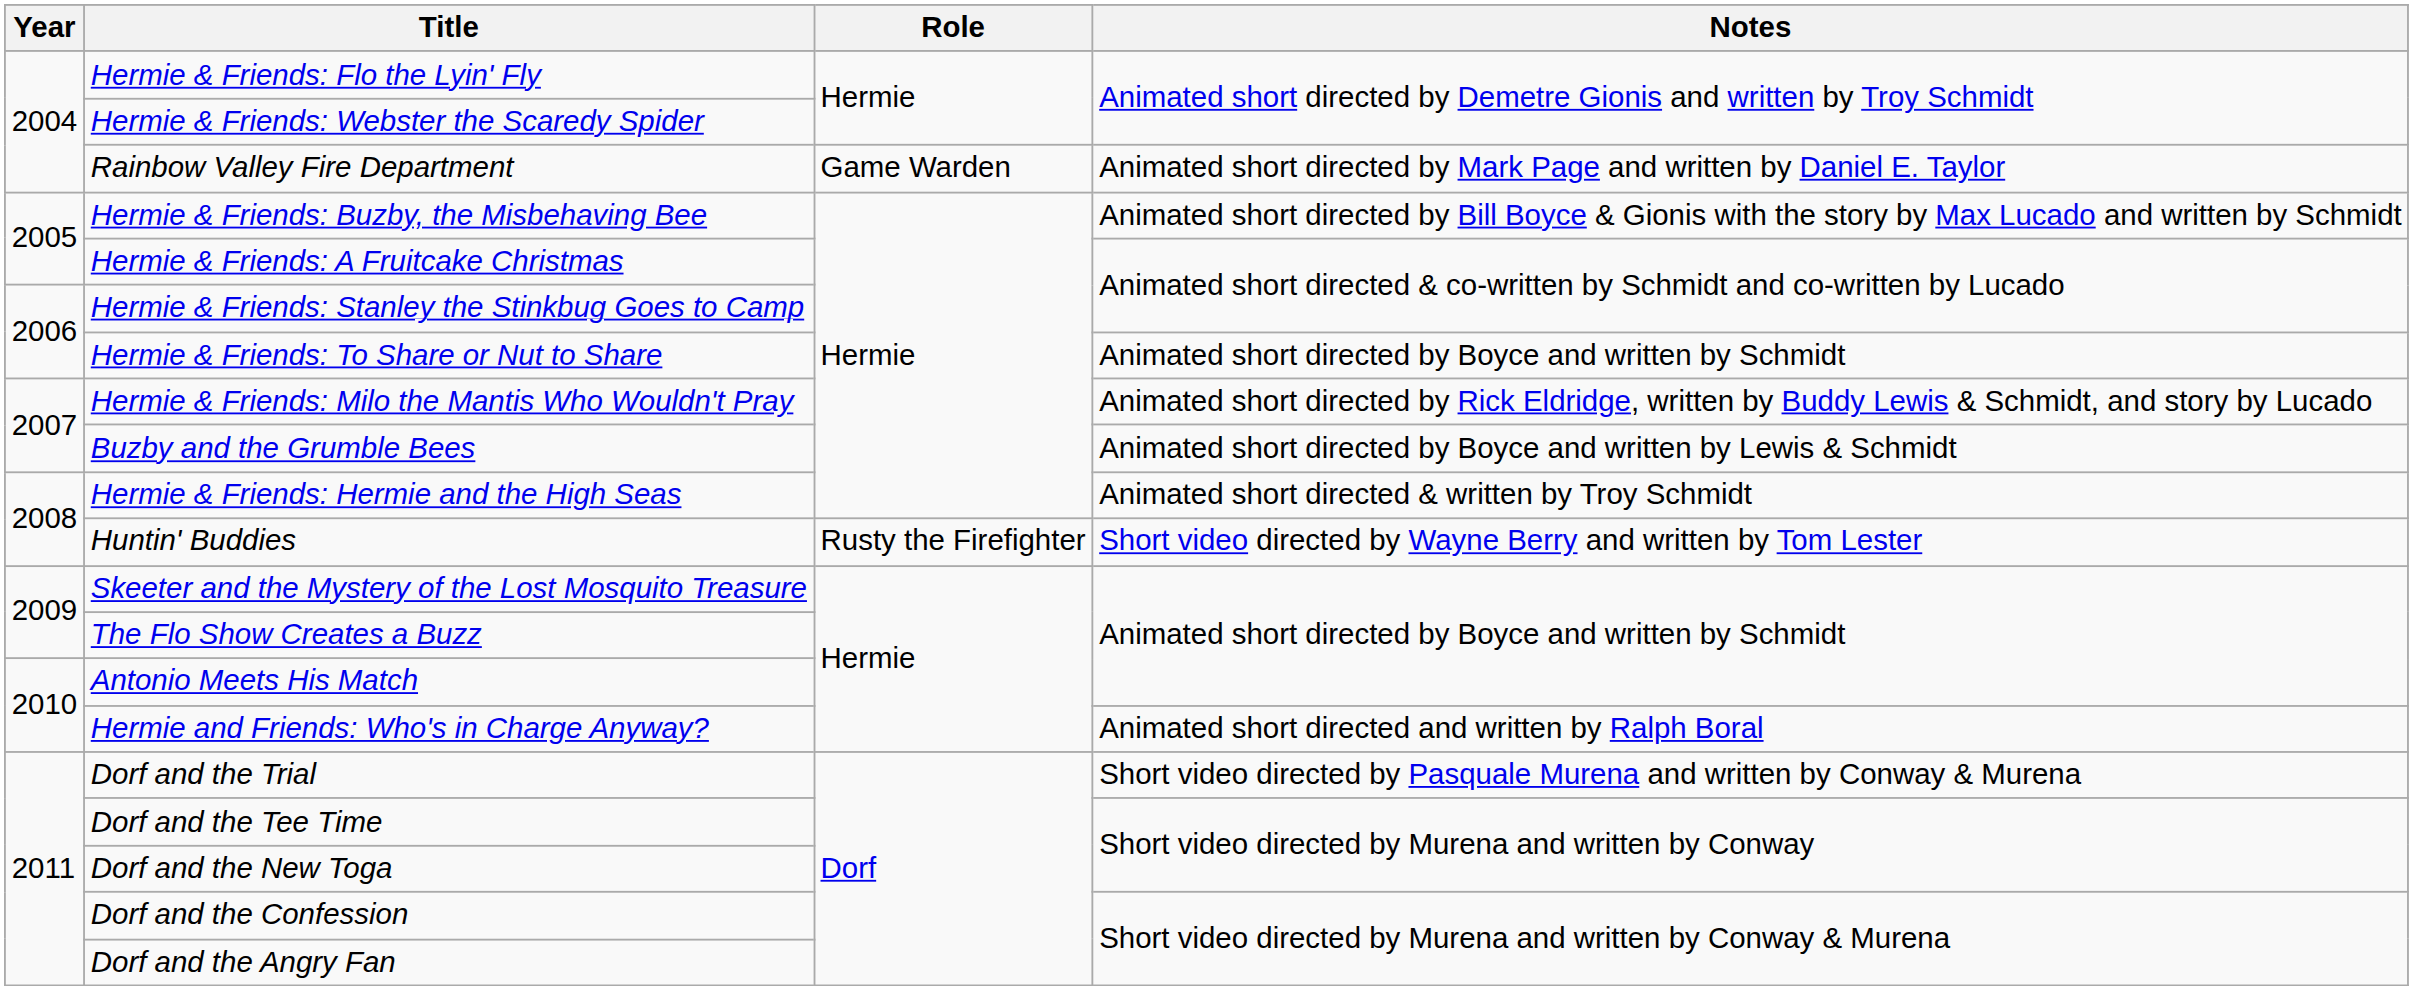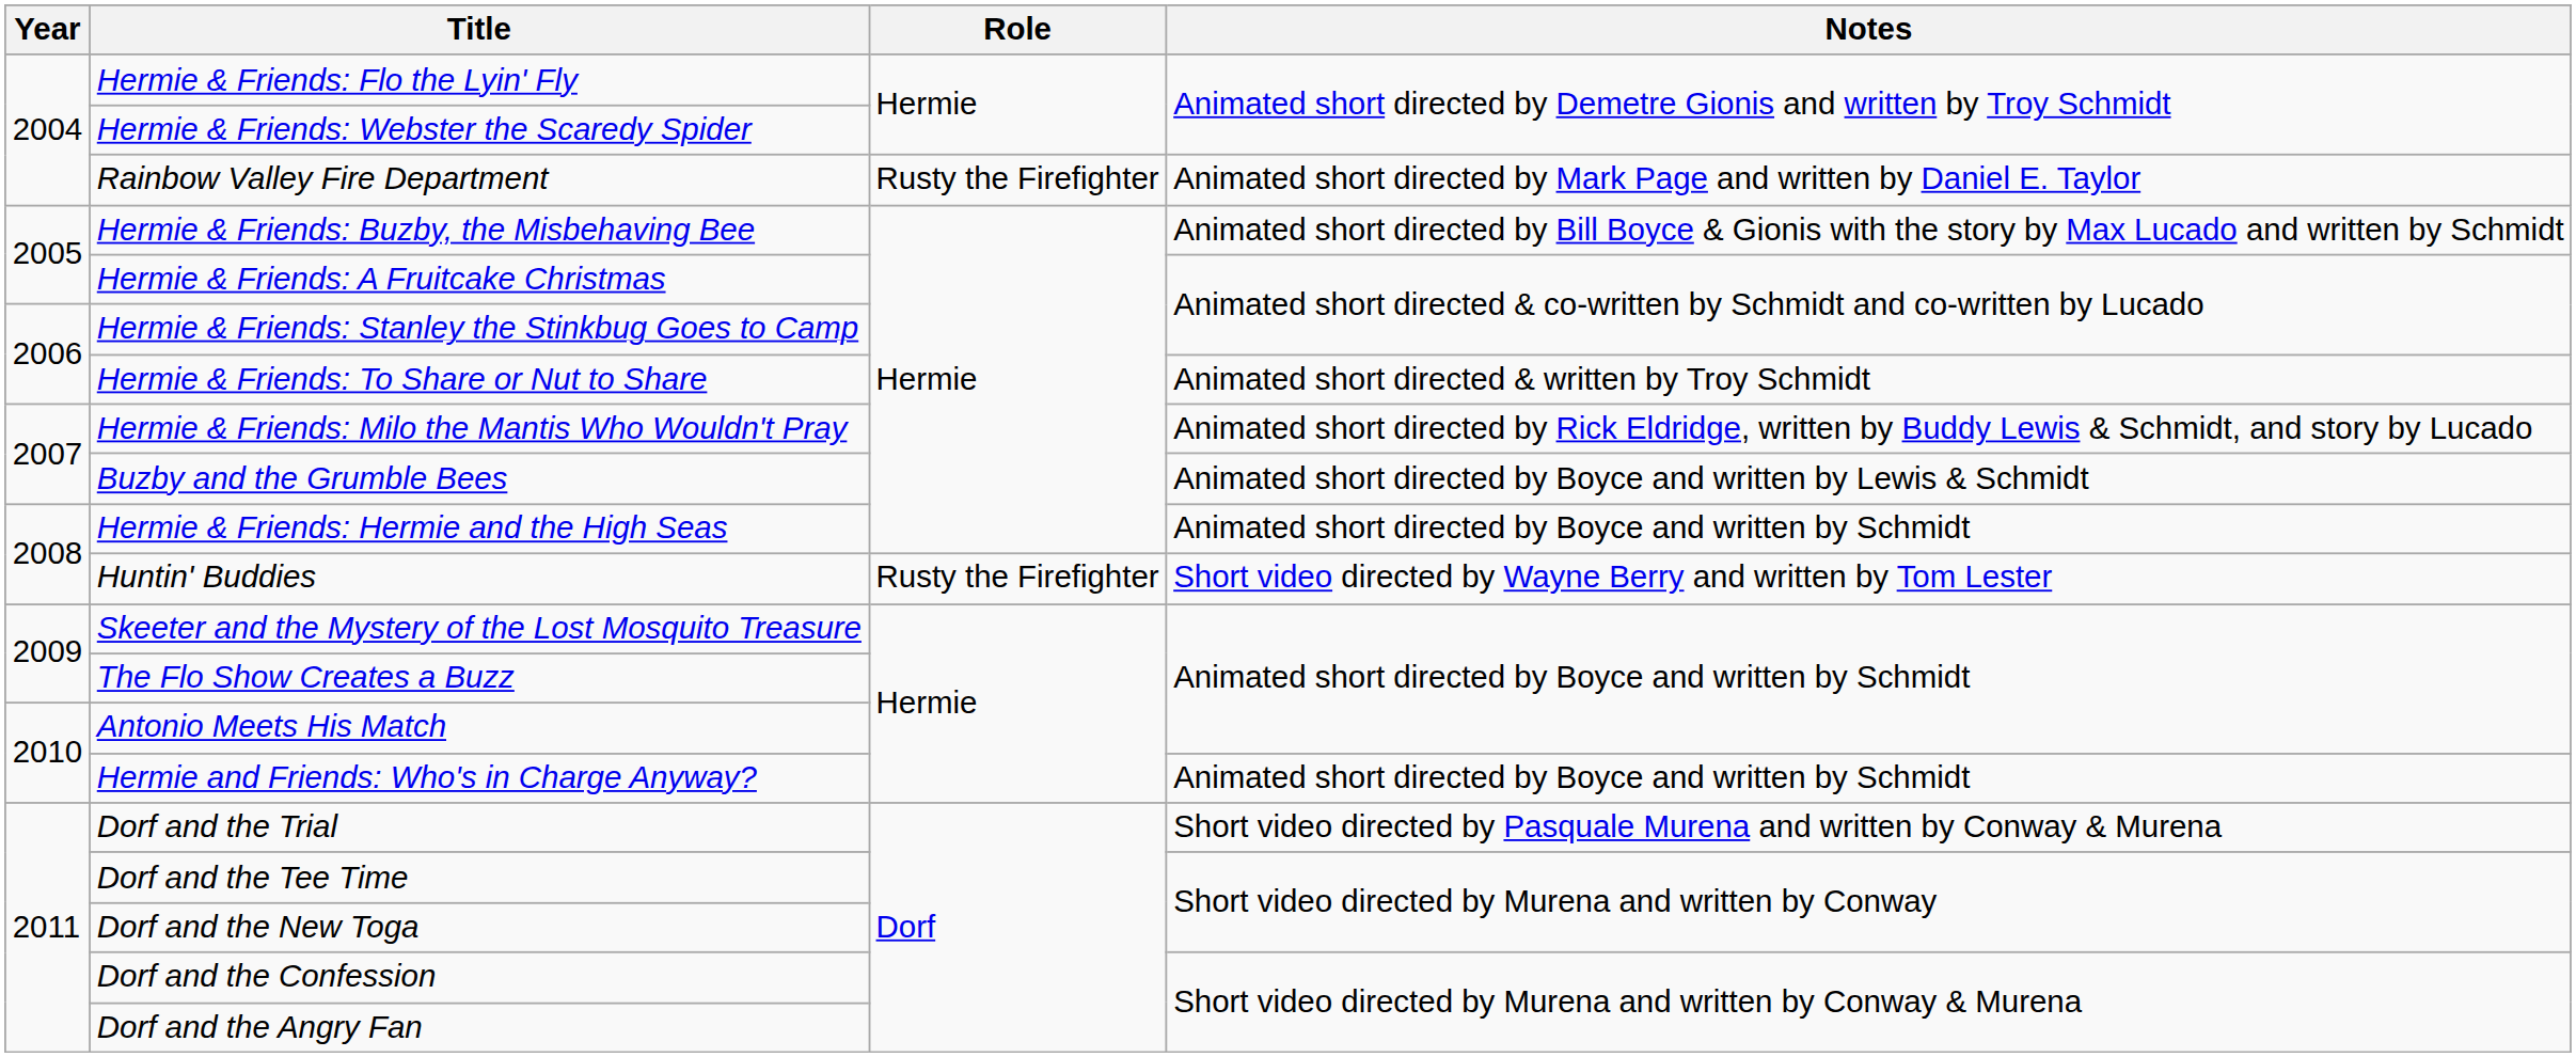Rainbow Valley Fire Department | Role: Game Warden -> Rusty the Firefighter
Hermie & Friends: To Share or Nut to Share | Notes: Animated short directed by Boyce and written by Schmidt -> Animated short directed & written by Troy Schmidt
Hermie & Friends: Hermie and the High Seas | Notes: Animated short directed & written by Troy Schmidt -> Animated short directed by Boyce and written by Schmidt
Hermie and Friends: Who's in Charge Anyway? | Notes: Animated short directed and written by Ralph Boral -> Animated short directed by Boyce and written by Schmidt
